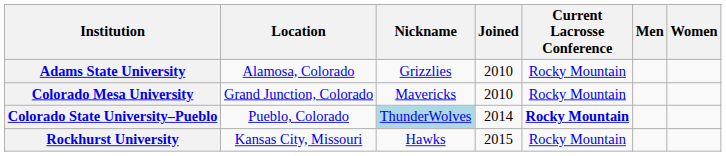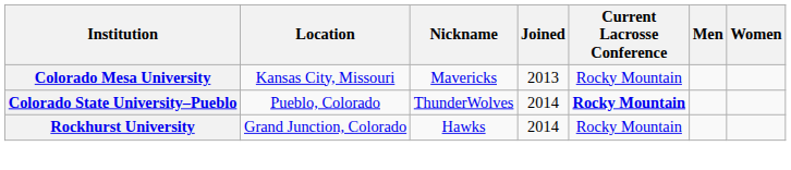- row: Adams State University | Alamosa, Colorado | Grizzlies | 2010 | Rocky Mountain
Colorado Mesa University | Location: Grand Junction, Colorado -> Kansas City, Missouri
Colorado Mesa University | Joined: 2010 -> 2013
Colorado State University–Pueblo | Nickname: lightblue background -> no background
Rockhurst University | Location: Kansas City, Missouri -> Grand Junction, Colorado
Rockhurst University | Joined: 2015 -> 2014
